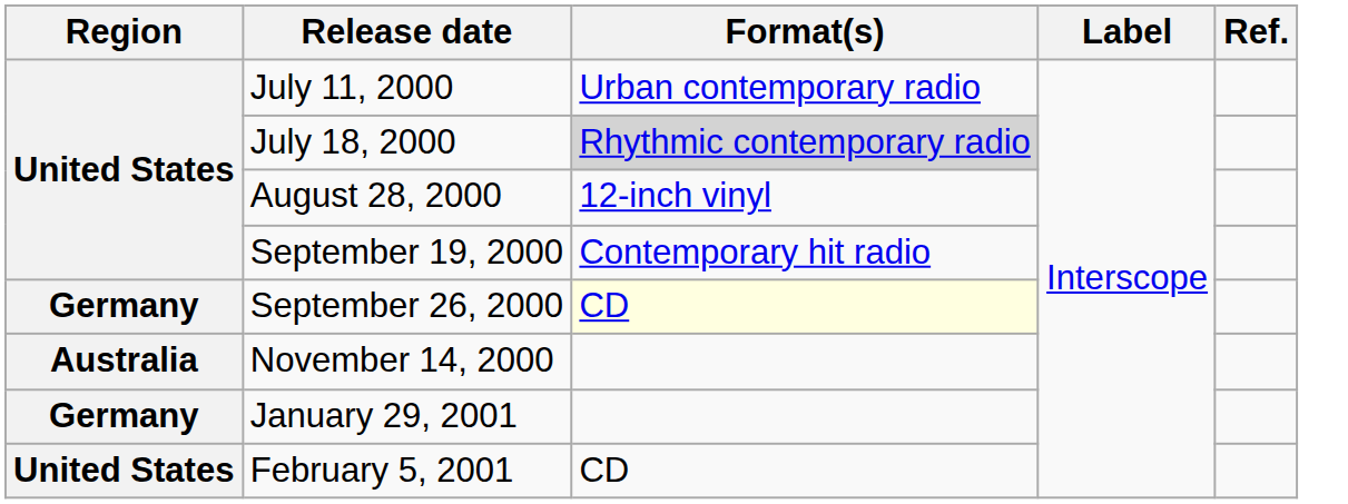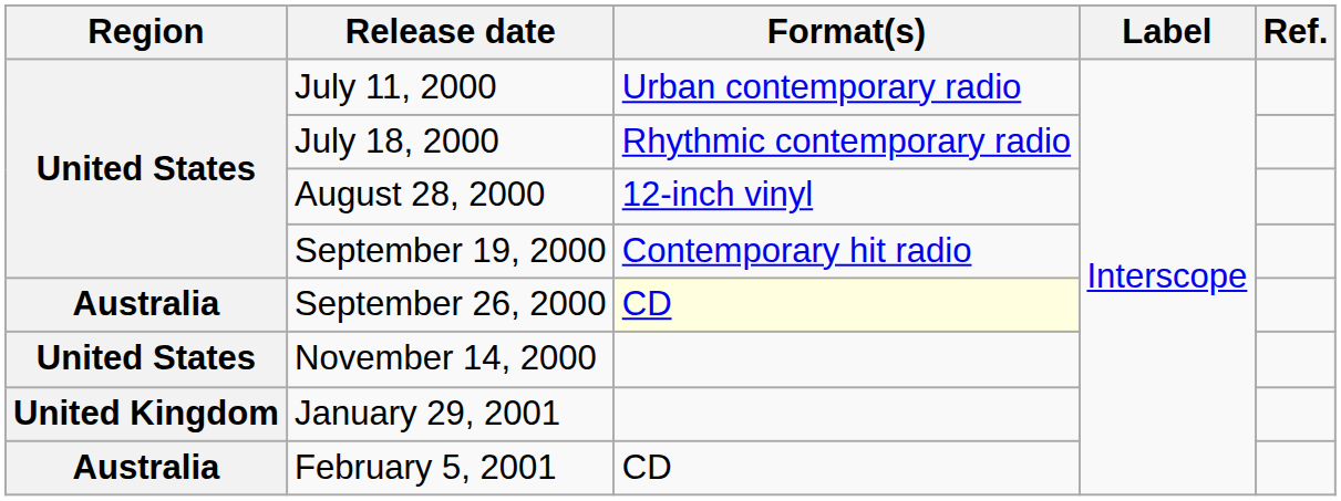July 18, 2000 | Format(s): lightgrey background -> no background
September 26, 2000 | Region: Germany -> Australia
November 14, 2000 | Region: Australia -> United States
January 29, 2001 | Region: Germany -> United Kingdom
February 5, 2001 | Region: United States -> Australia
